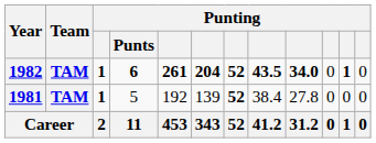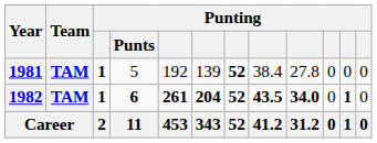rows swapped: 1981 <-> 1982
